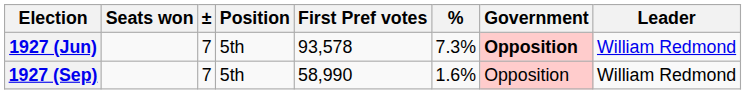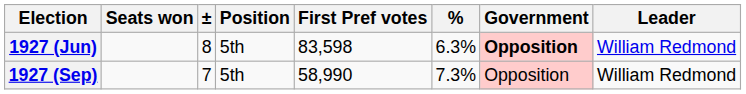1927 (Jun) | ±: 7 -> 8
1927 (Jun) | First Pref votes: 93,578 -> 83,598
1927 (Jun) | %: 7.3% -> 6.3%
1927 (Sep) | %: 1.6% -> 7.3%
